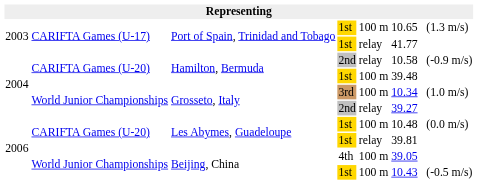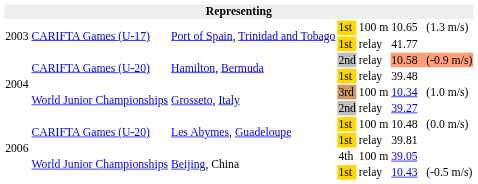Hamilton, Bermuda / 2nd | column 6: no background -> lightsalmon background
Hamilton, Bermuda / 1st | column 5: 100 m -> relay
Beijing, China / 1st | column 5: 100 m -> relay
